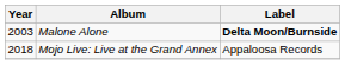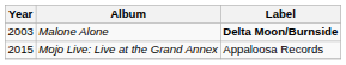Mojo Live: Live at the Grand Annex | Year: 2018 -> 2015
